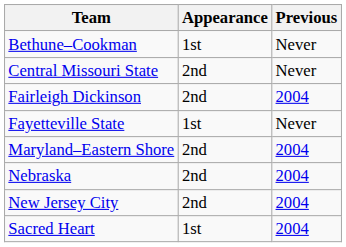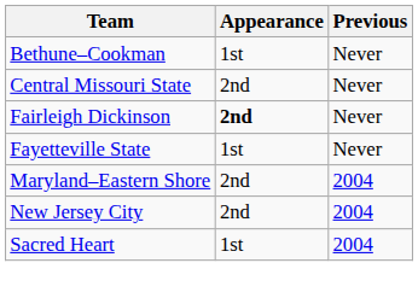Fairleigh Dickinson | Appearance: normal -> bold
Fairleigh Dickinson | Previous: 2004 -> Never
- row: Nebraska | 2nd | 2004
